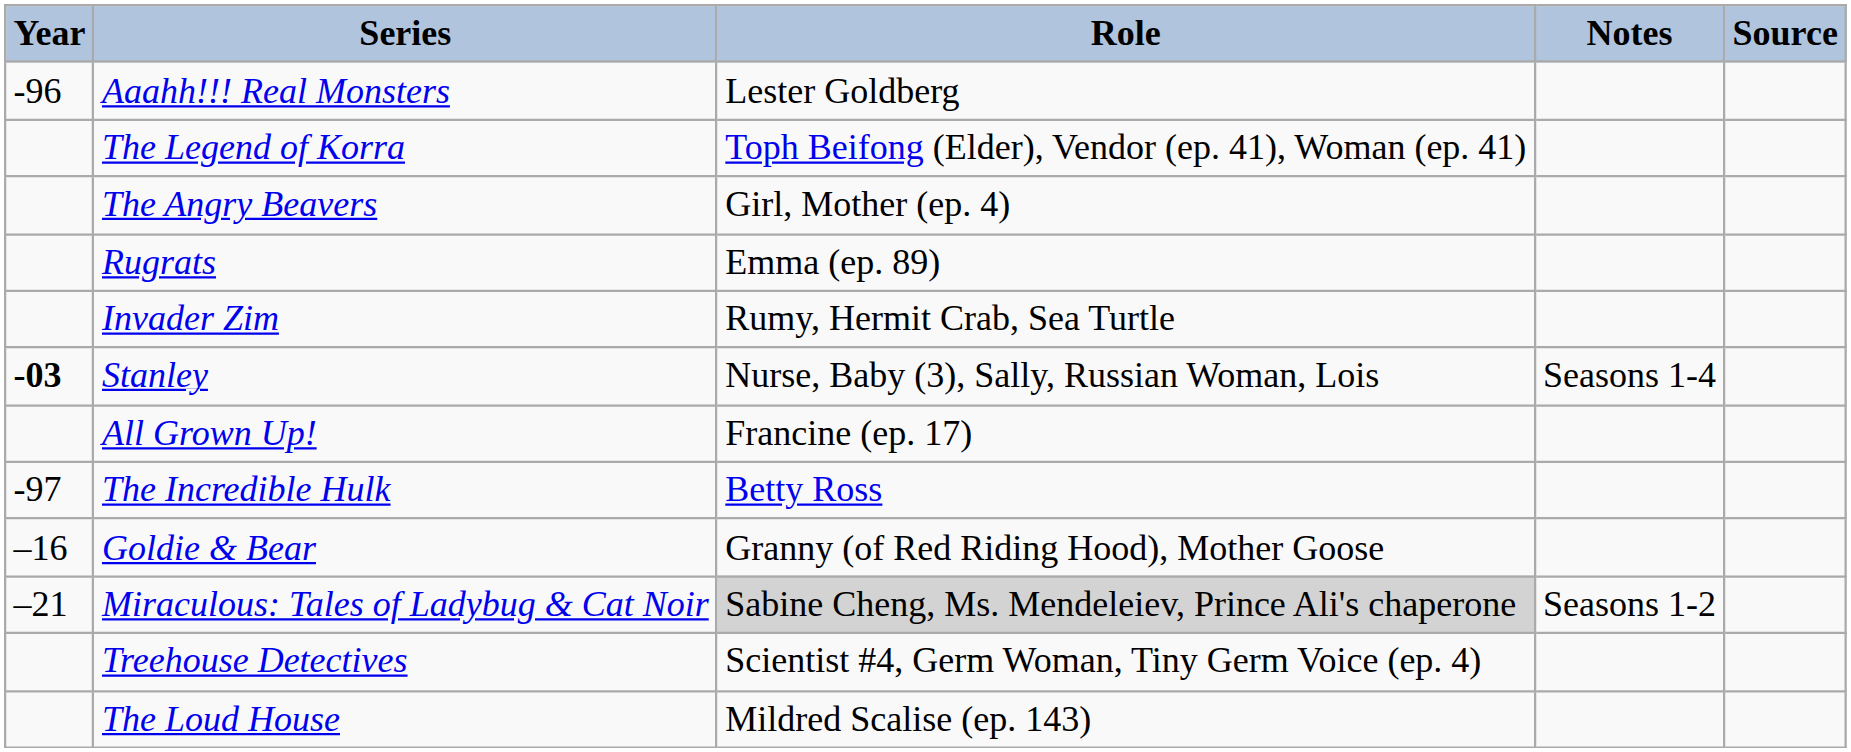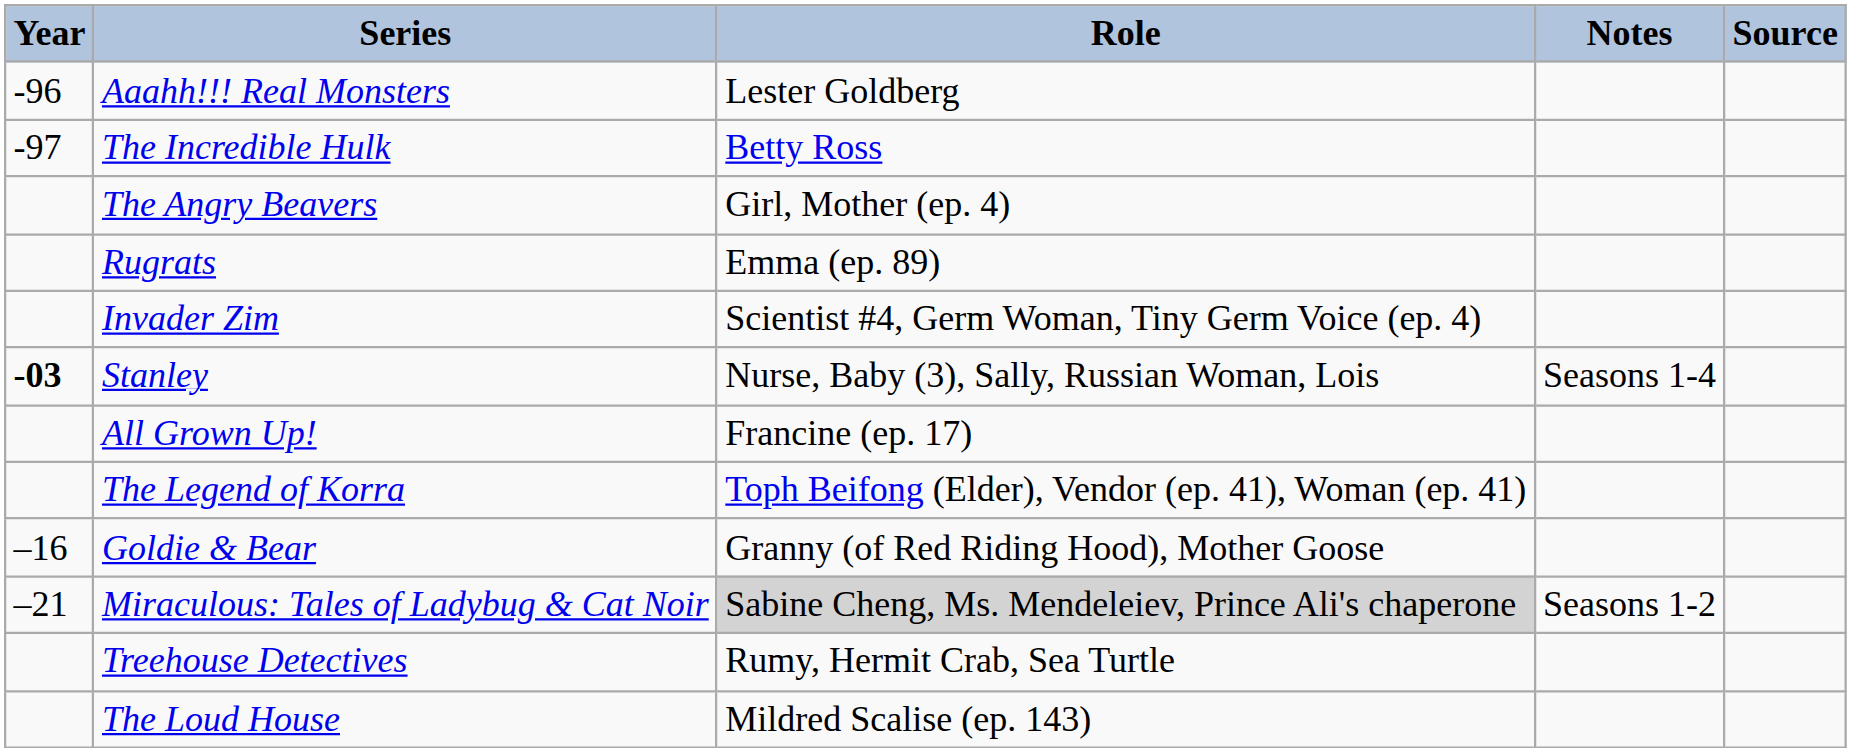rows swapped: The Incredible Hulk <-> The Legend of Korra
Invader Zim | Role: Rumy, Hermit Crab, Sea Turtle -> Scientist #4, Germ Woman, Tiny Germ Voice (ep. 4)
Treehouse Detectives | Role: Scientist #4, Germ Woman, Tiny Germ Voice (ep. 4) -> Rumy, Hermit Crab, Sea Turtle
